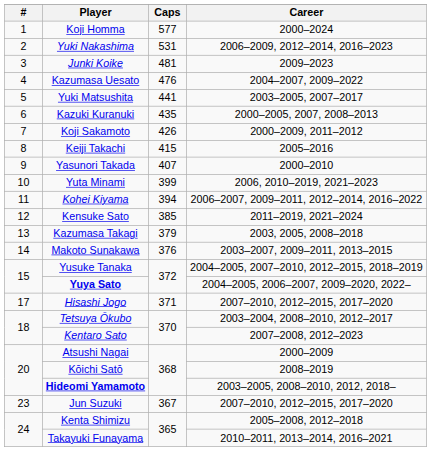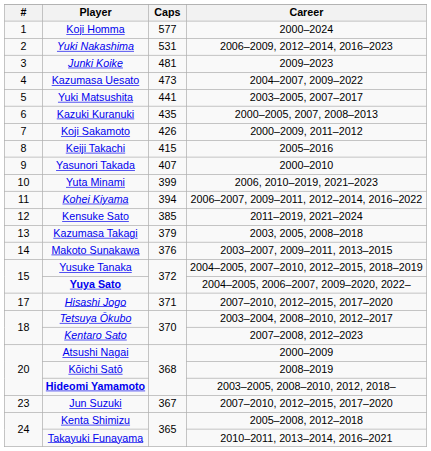Kazumasa Uesato | Caps: 476 -> 473
